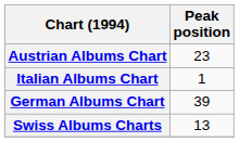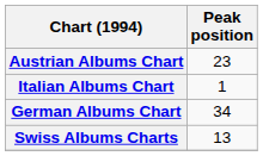German Albums Chart | Peak position: 39 -> 34
